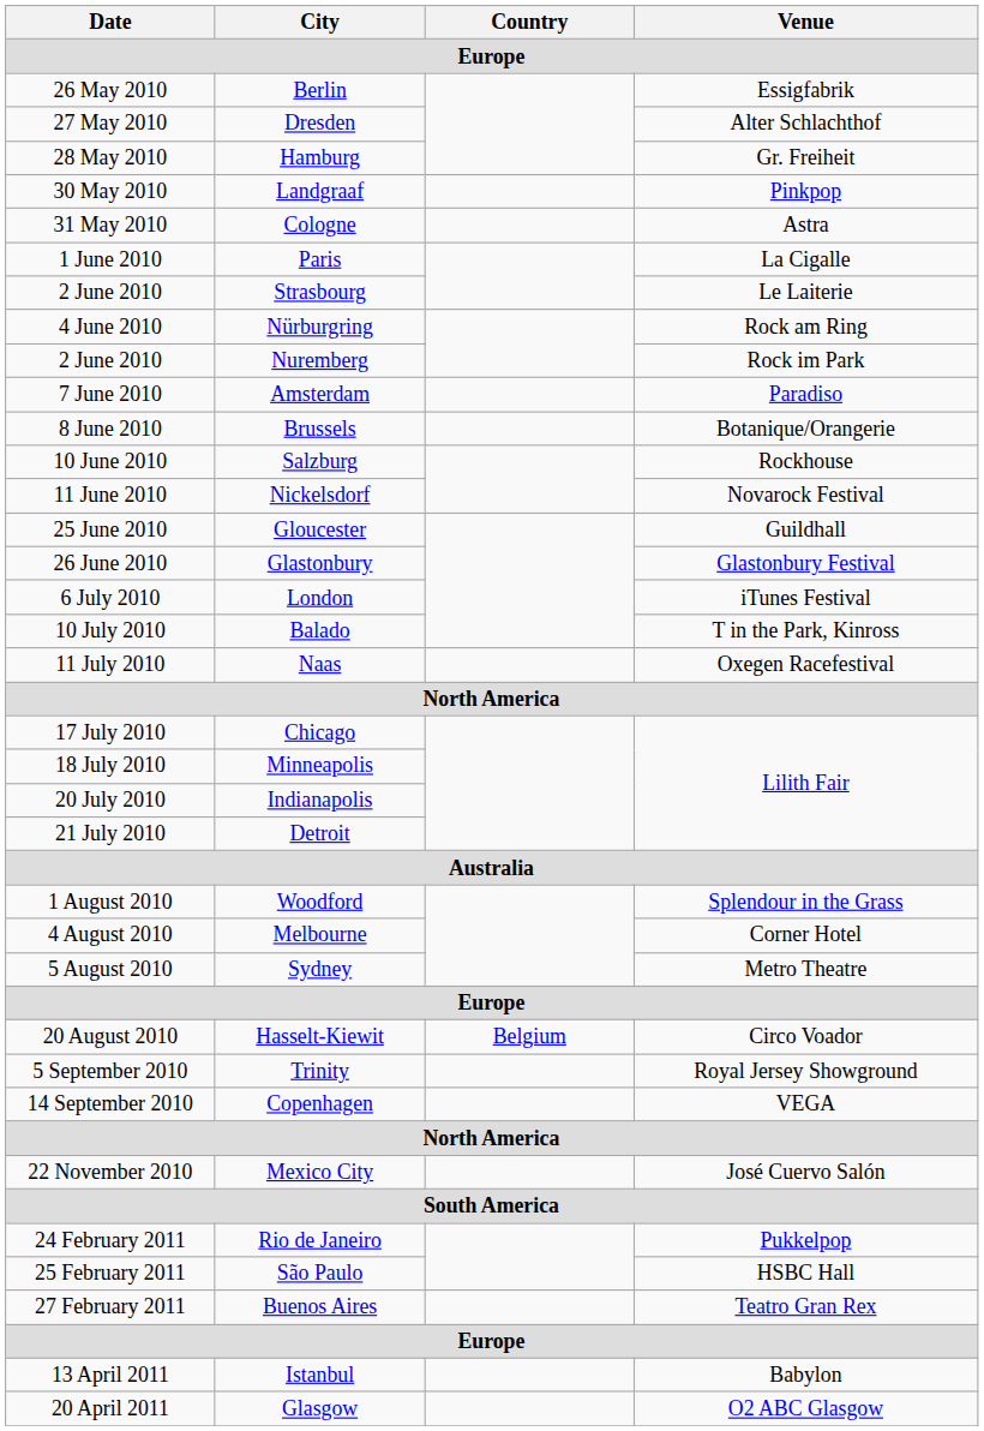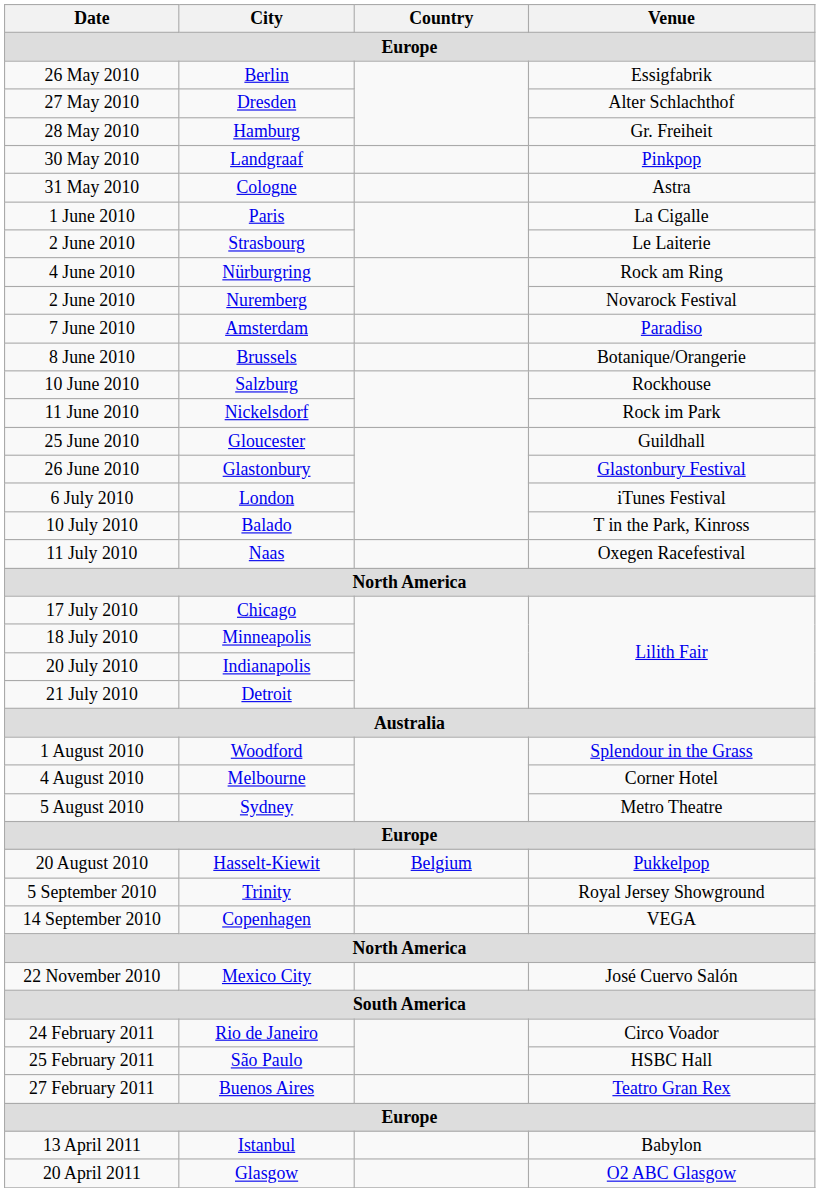Nuremberg | Venue: Rock im Park -> Novarock Festival
Nickelsdorf | Venue: Novarock Festival -> Rock im Park
Hasselt-Kiewit | Venue: Circo Voador -> Pukkelpop
Rio de Janeiro | Venue: Pukkelpop -> Circo Voador
